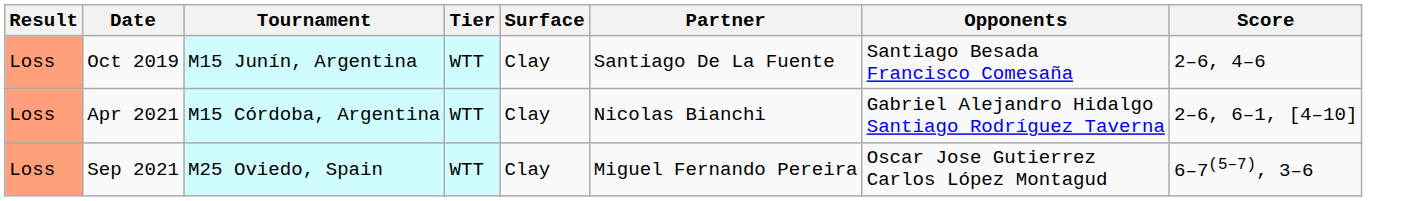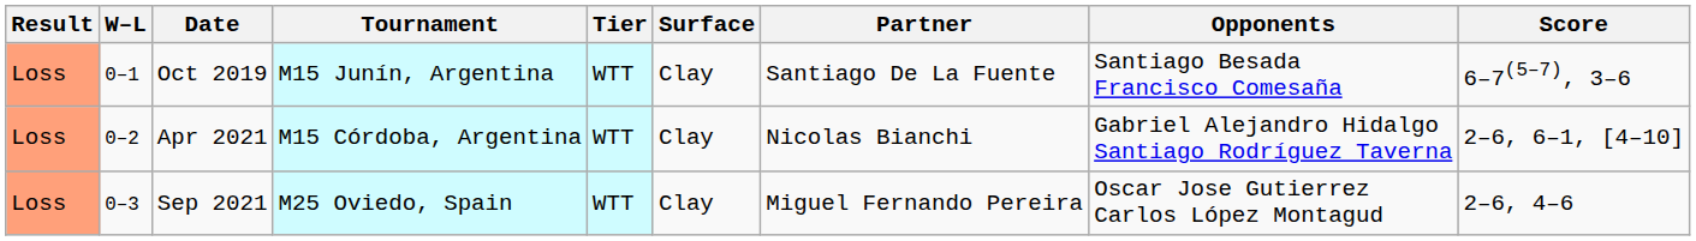+ column: W–L | 0–1 | 0–2 | 0–3
Oct 2019 | Score: 2–6, 4–6 -> 6–7(5–7), 3–6
Sep 2021 | Score: 6–7(5–7), 3–6 -> 2–6, 4–6
